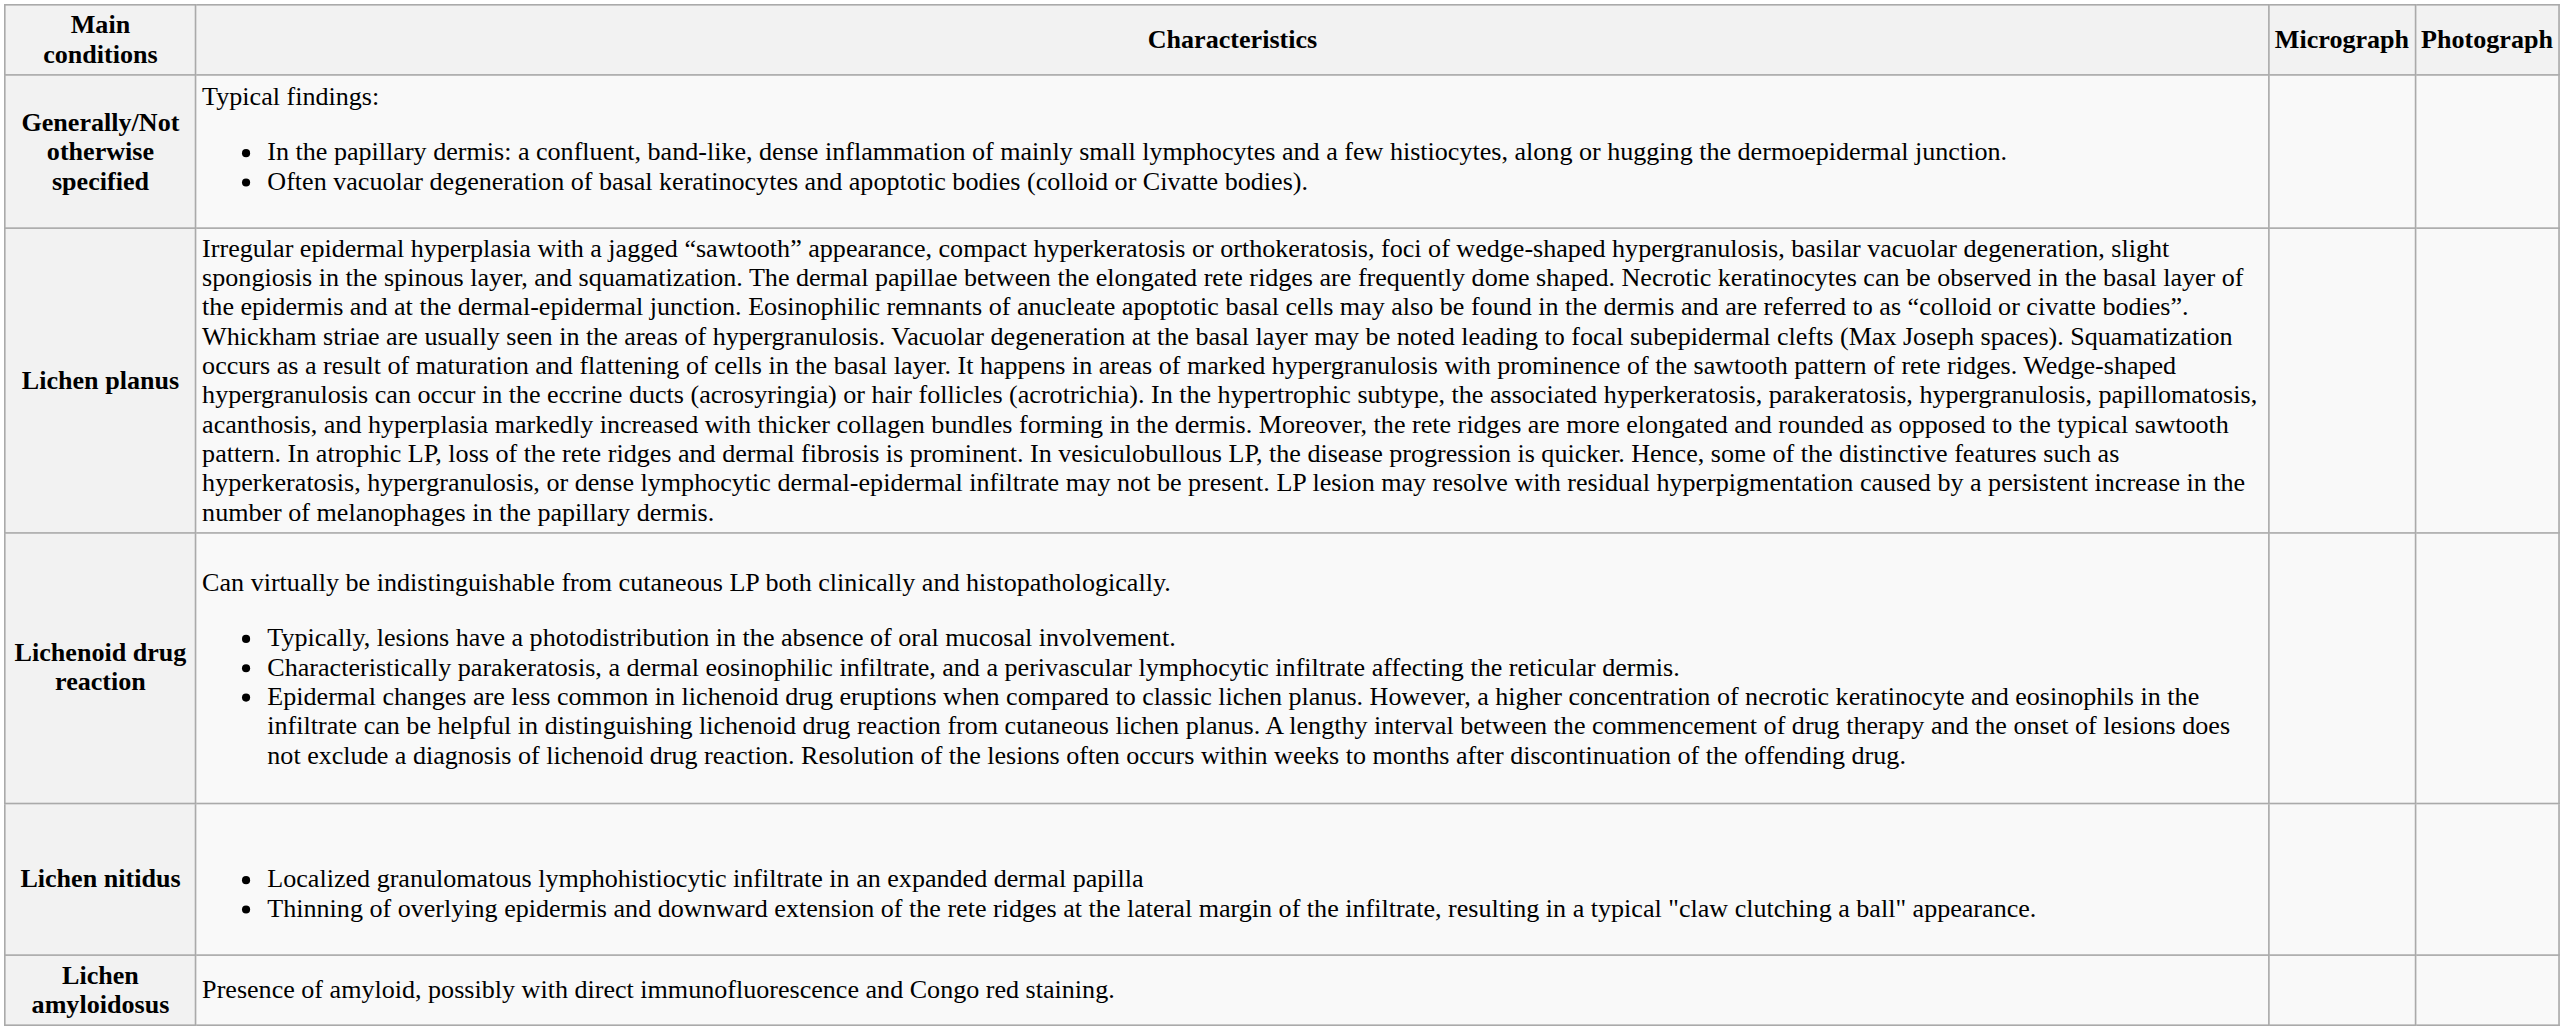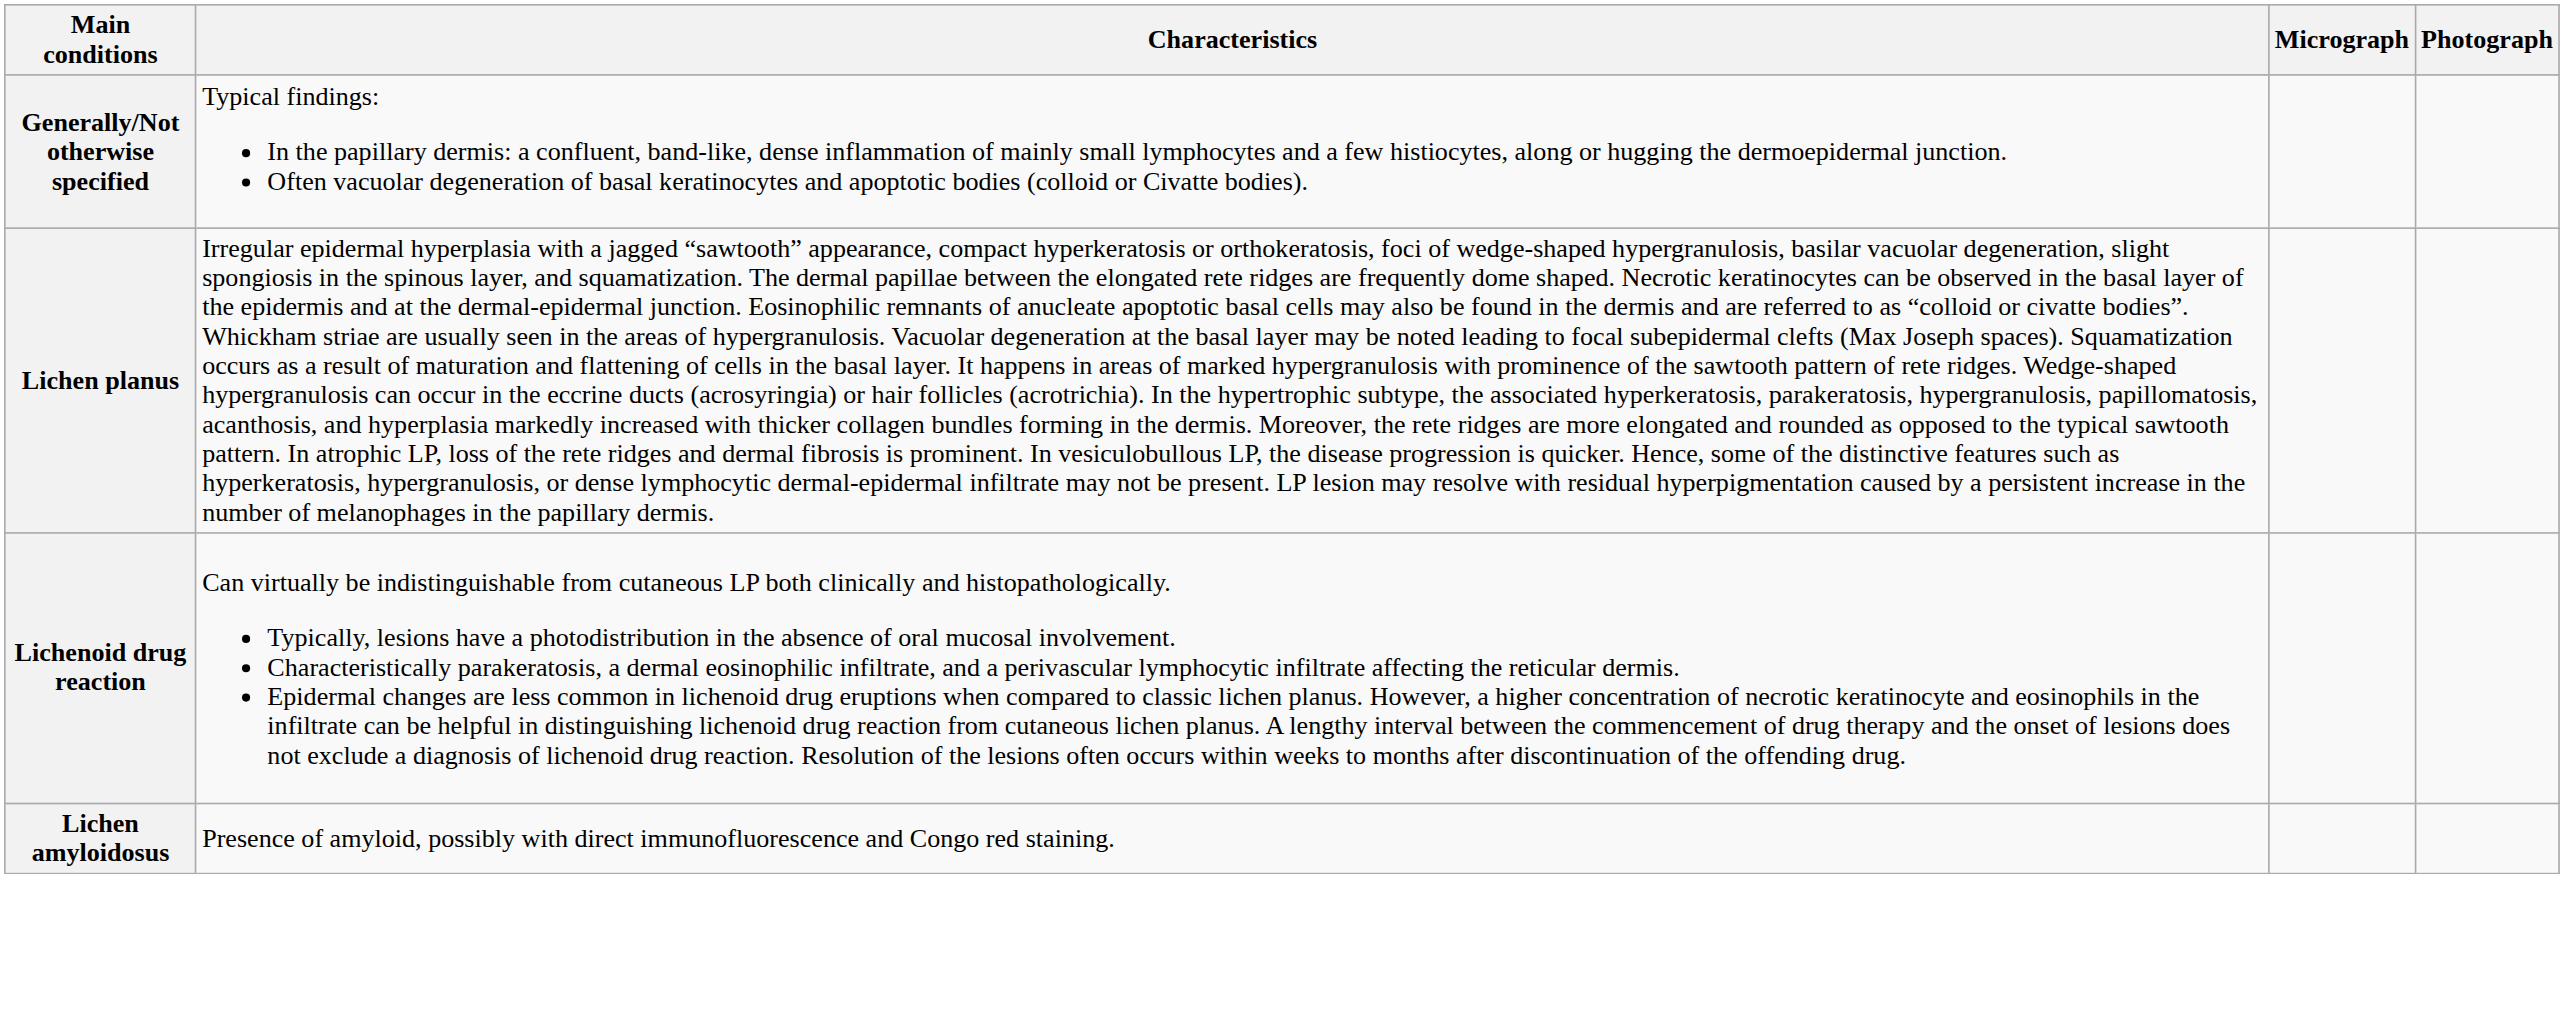- row: Lichen nitidus | Localized granulomatous lymphohistiocytic infiltrate in an expanded dermal papilla Thinning of overlying epidermis and downward extension of the rete ridges at the lateral margin of the infiltrate, resulting in a typical "claw clutching a ball" appearance.
